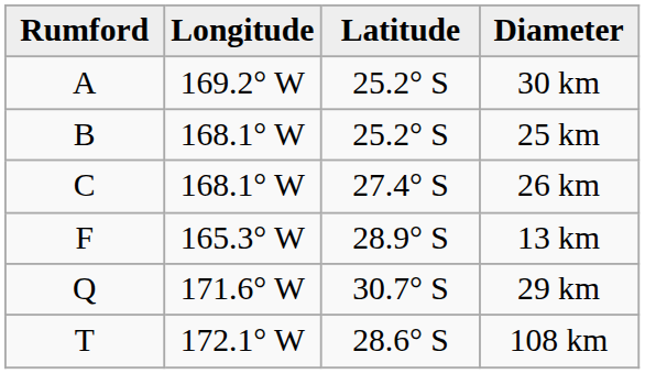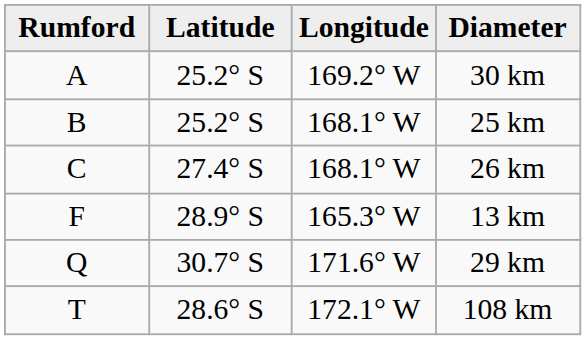columns swapped: Latitude <-> Longitude
